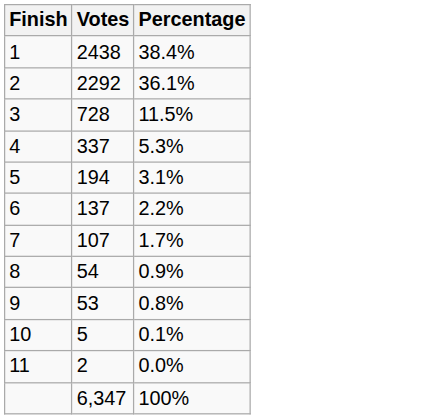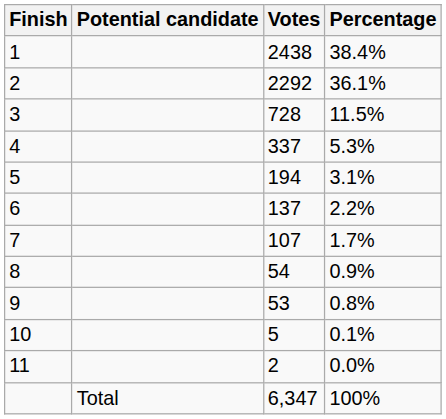+ column: Potential candidate | Total
